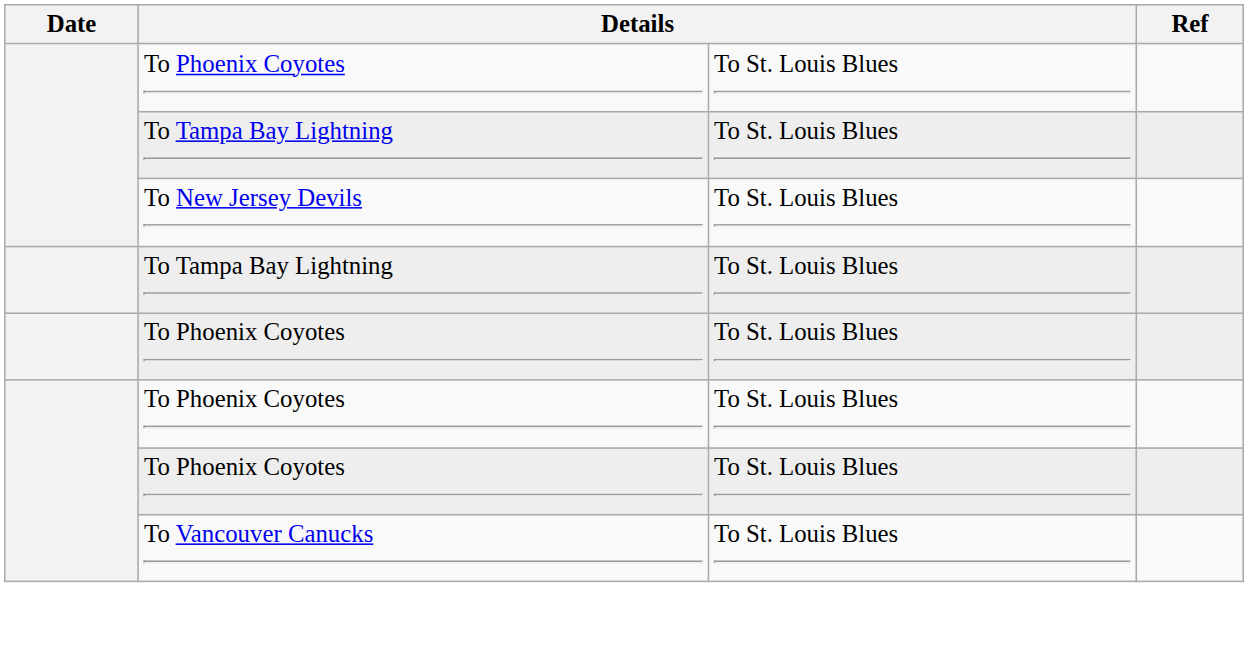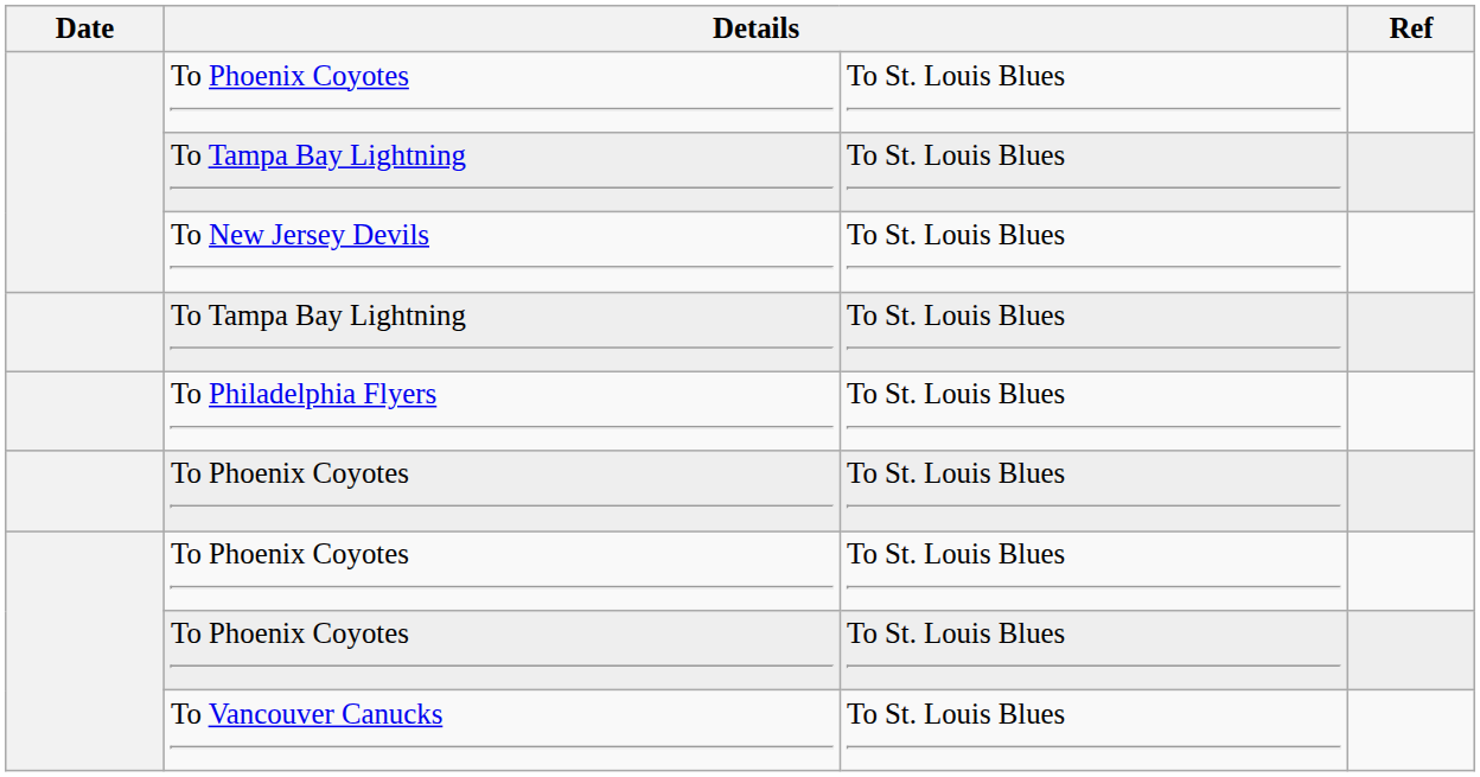+ row: To Philadelphia Flyers | To St. Louis Blues
